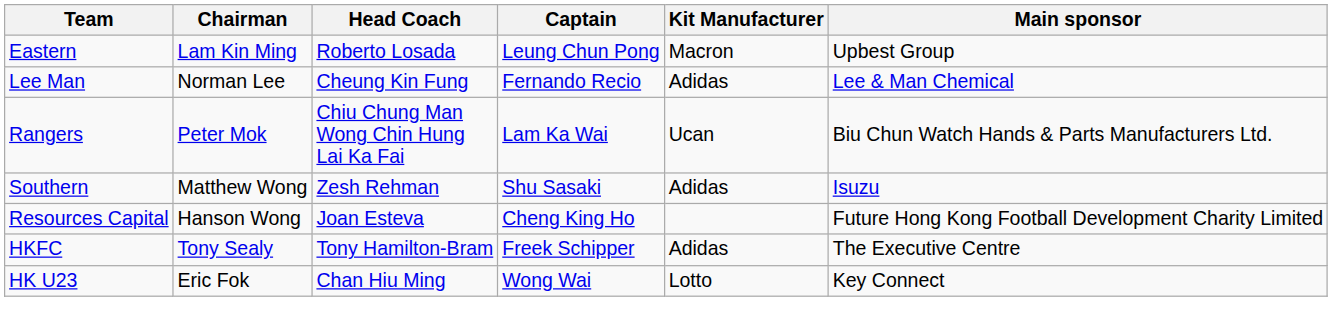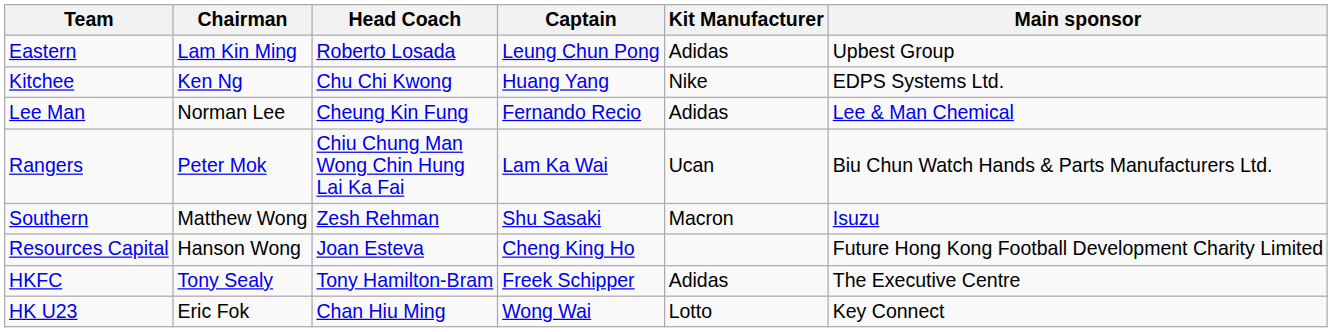Eastern | Kit Manufacturer: Macron -> Adidas
+ row: Kitchee | Ken Ng | Chu Chi Kwong | Huang Yang | Nike | EDPS Systems Ltd.
Southern | Kit Manufacturer: Adidas -> Macron
